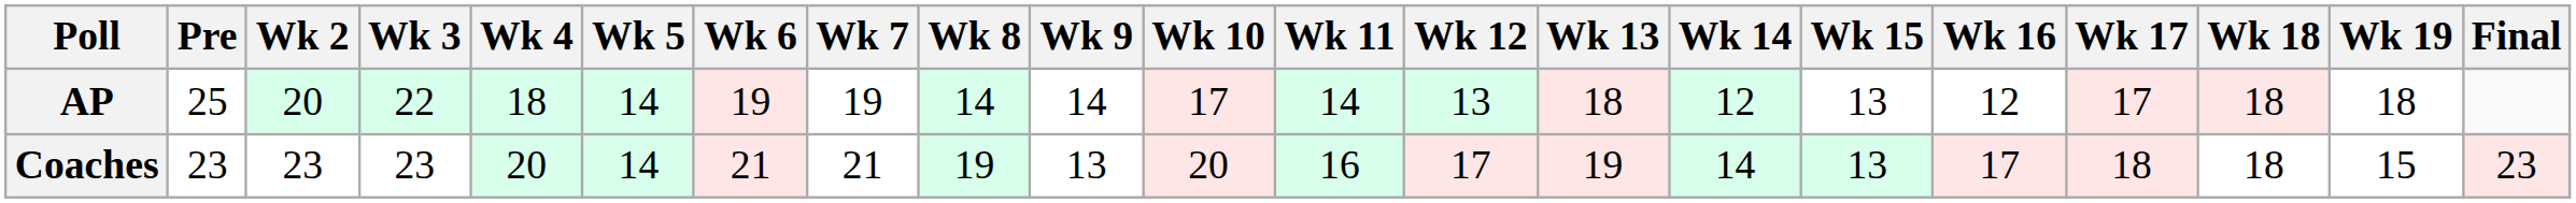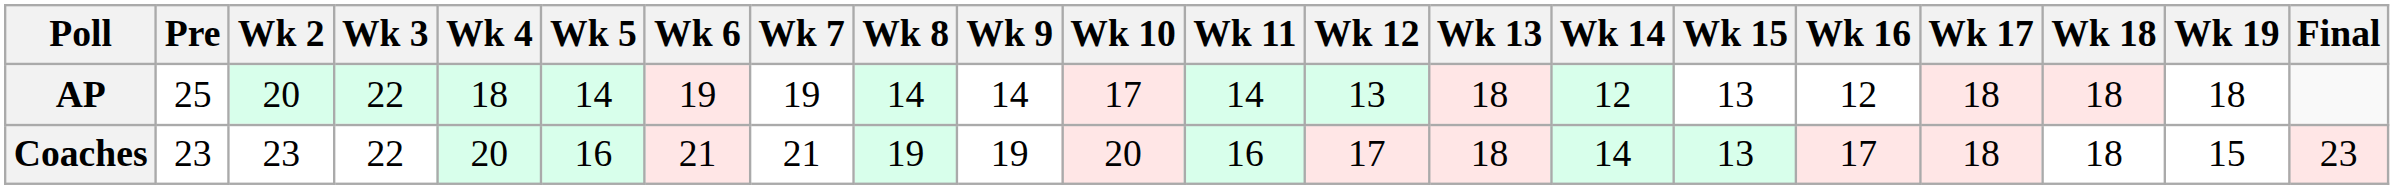AP | Wk 17: 17 -> 18
Coaches | Wk 3: 23 -> 22
Coaches | Wk 5: 14 -> 16
Coaches | Wk 9: 13 -> 19
Coaches | Wk 13: 19 -> 18
